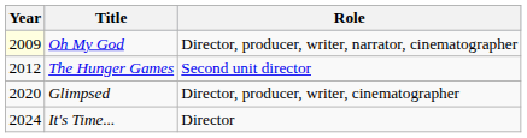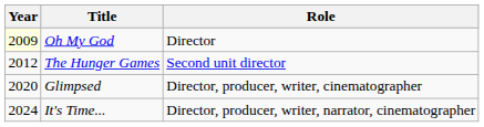Oh My God | Role: Director, producer, writer, narrator, cinematographer -> Director
It's Time... | Role: Director -> Director, producer, writer, narrator, cinematographer
